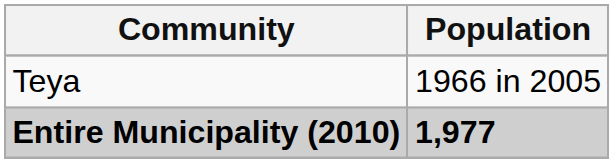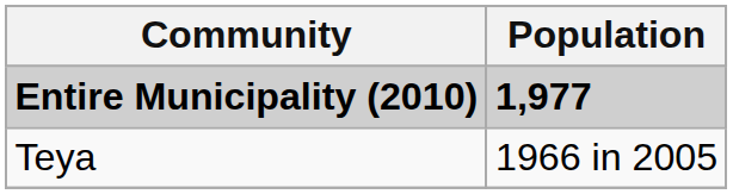rows swapped: Entire Municipality (2010) <-> Teya
